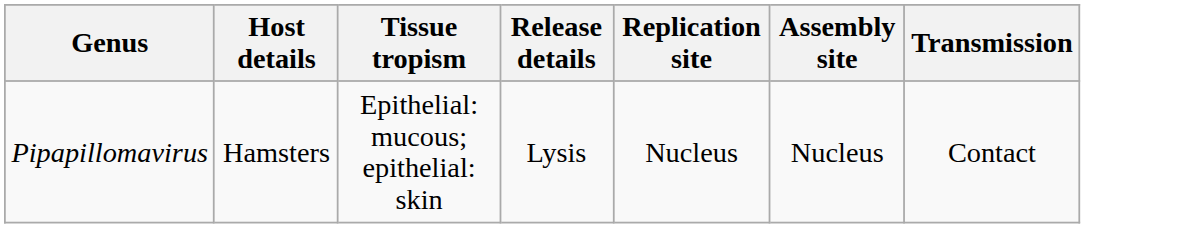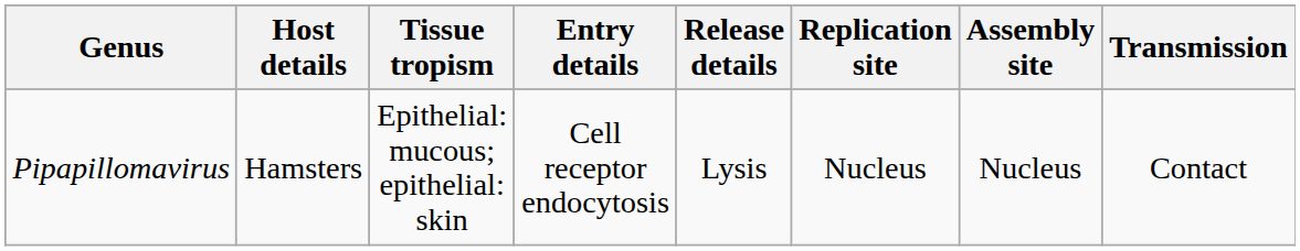+ column: Entry details | Cell receptor endocytosis
